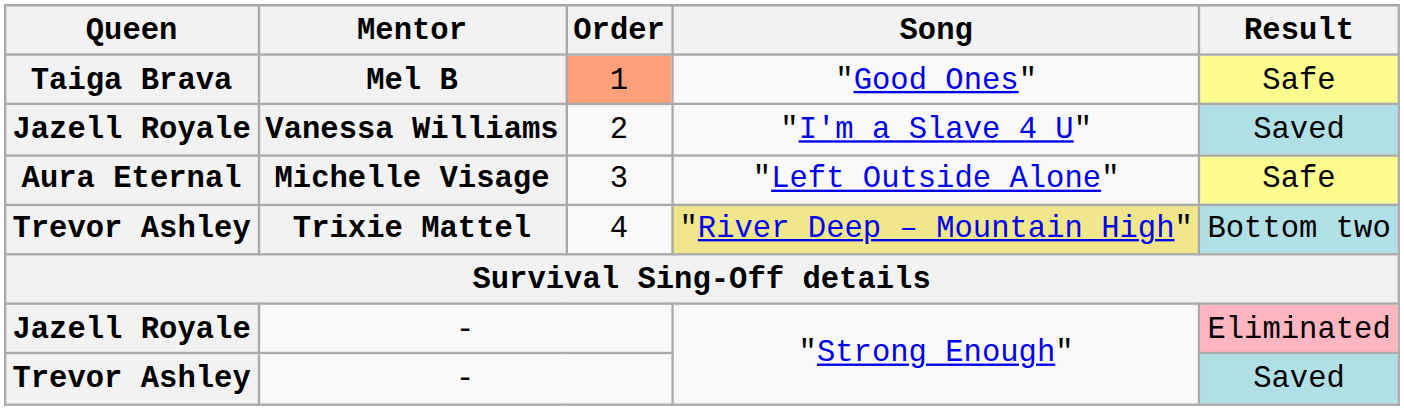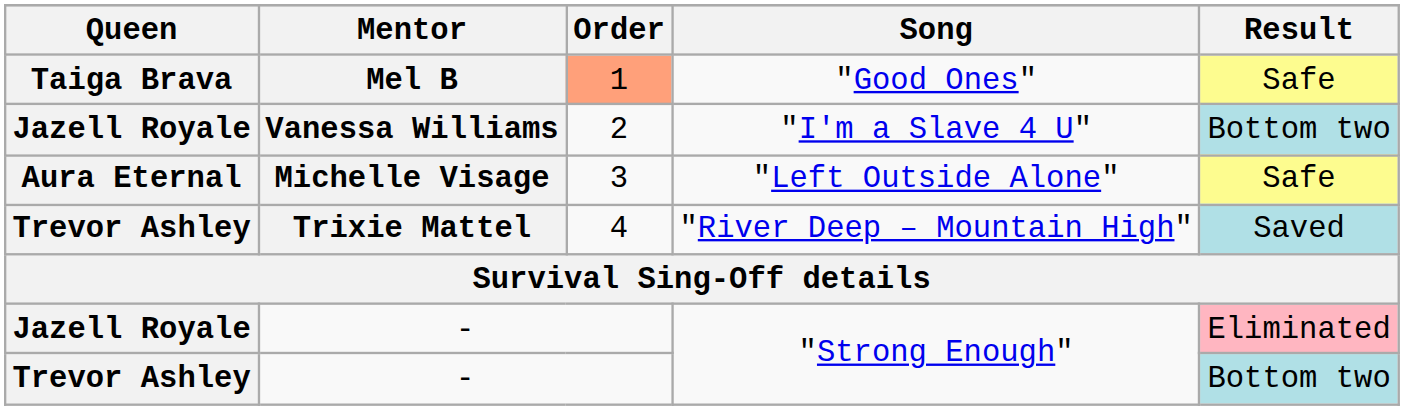Vanessa Williams | Result: Saved -> Bottom two
Trixie Mattel | Song: khaki background -> no background
Trixie Mattel | Result: Bottom two -> Saved
Trevor Ashley / - | Result: Saved -> Bottom two
